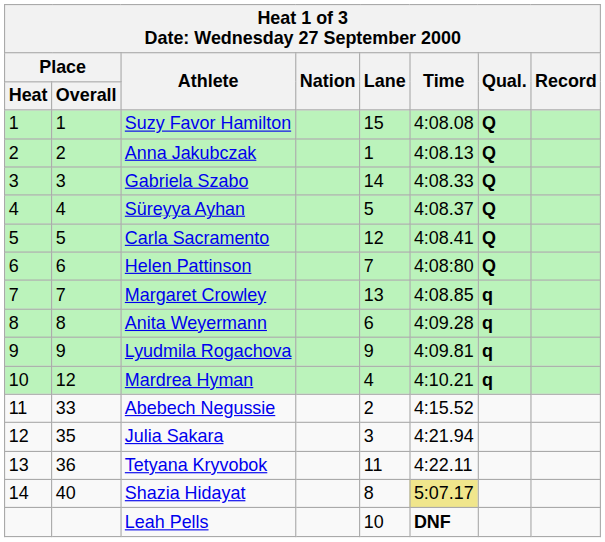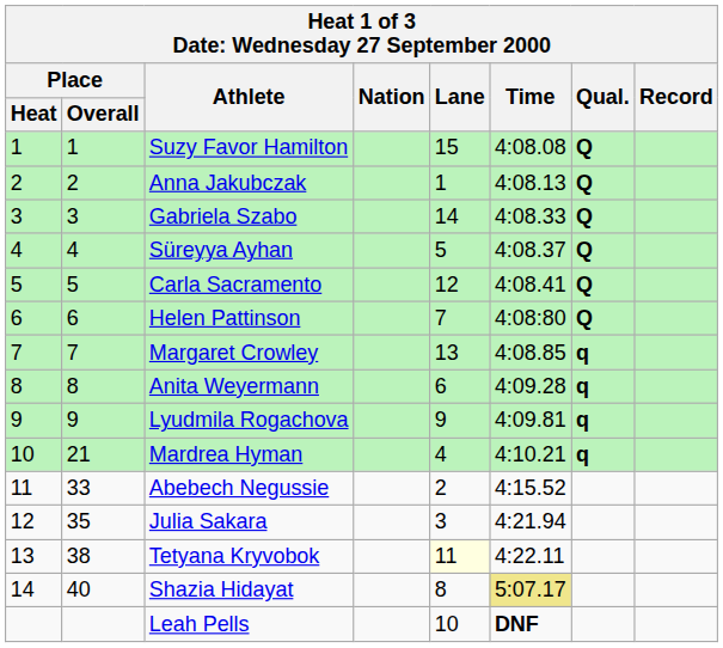Mardrea Hyman | Place / Overall: 12 -> 21
Tetyana Kryvobok | Place / Overall: 36 -> 38
Tetyana Kryvobok | Lane: no background -> lightyellow background
